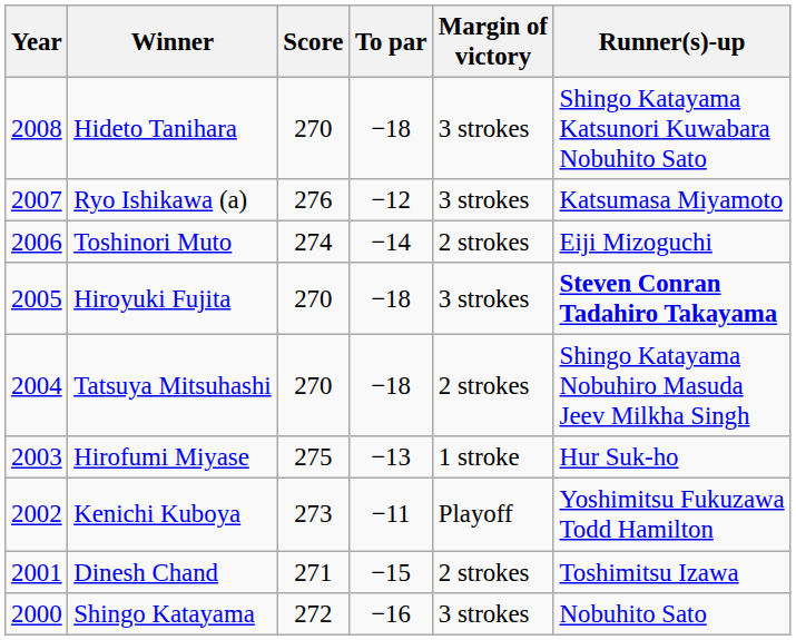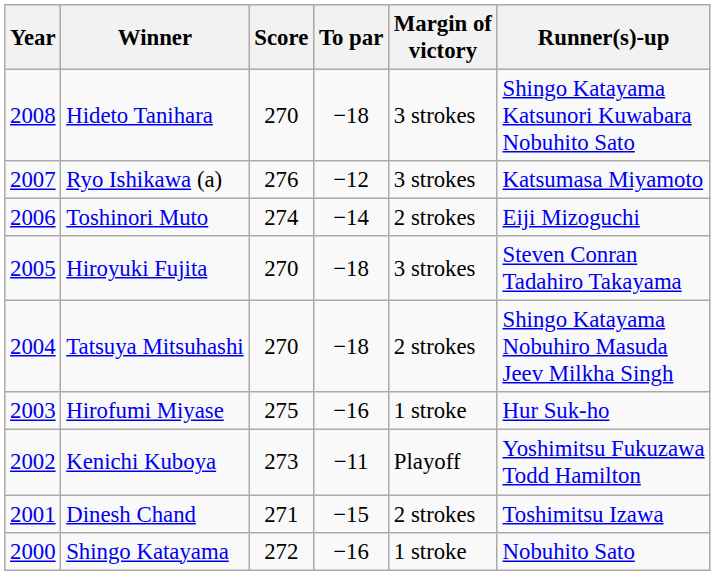Hiroyuki Fujita | Runner(s)-up: bold -> normal
Hirofumi Miyase | To par: −13 -> −16
Shingo Katayama | Margin of victory: 3 strokes -> 1 stroke
